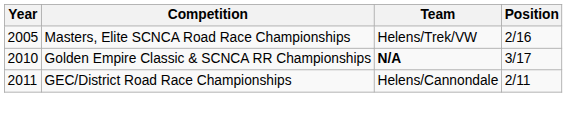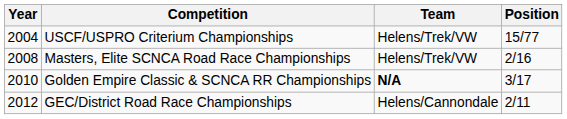+ row: 2004 | USCF/USPRO Criterium Championships | Helens/Trek/VW | 15/77
Masters, Elite SCNCA Road Race Championships | Year: 2005 -> 2008
GEC/District Road Race Championships | Year: 2011 -> 2012
